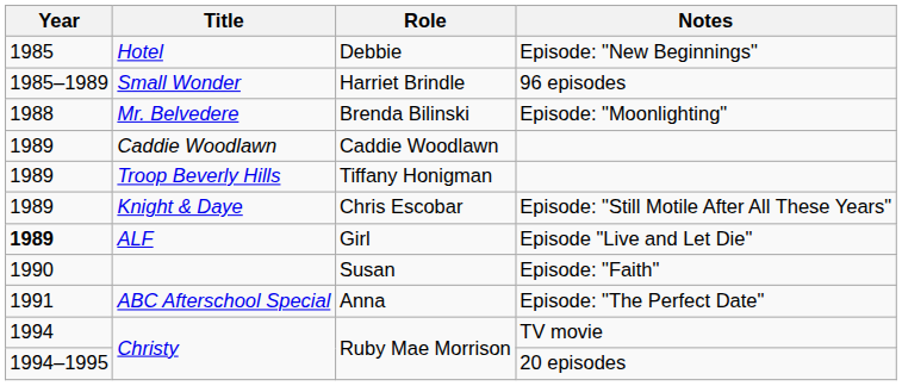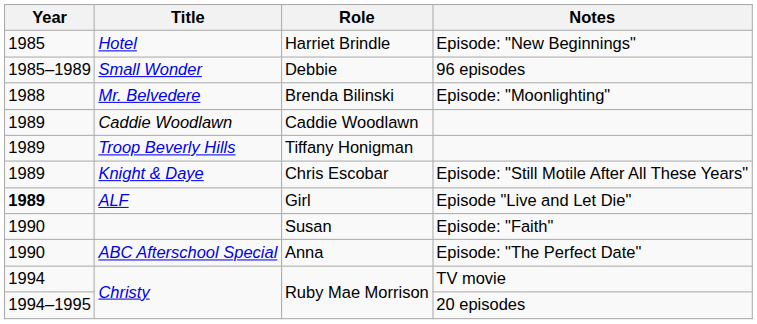Hotel | Role: Debbie -> Harriet Brindle
Small Wonder | Role: Harriet Brindle -> Debbie
ABC Afterschool Special | Year: 1991 -> 1990
